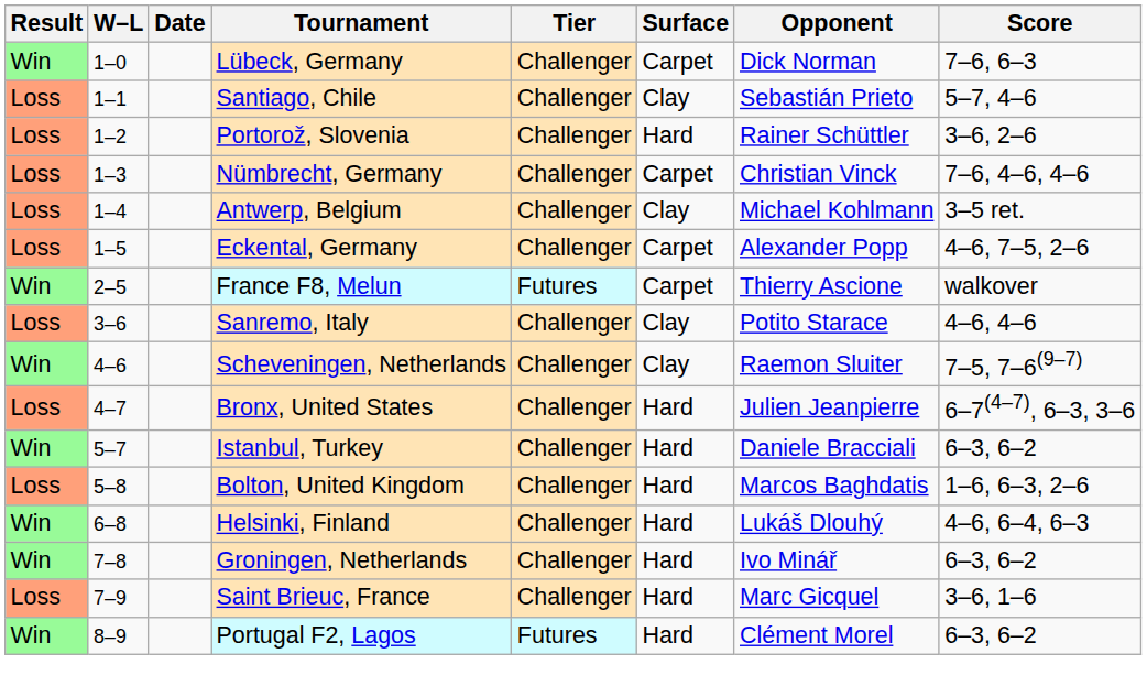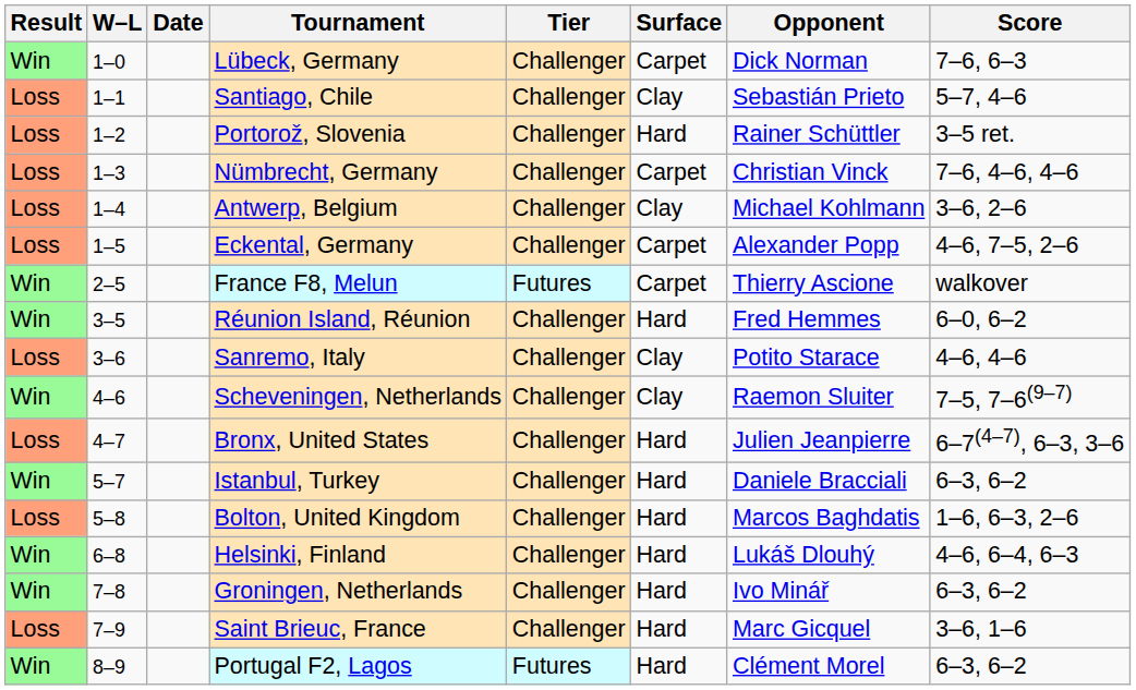Portorož, Slovenia | Score: 3–6, 2–6 -> 3–5 ret.
Antwerp, Belgium | Score: 3–5 ret. -> 3–6, 2–6
+ row: Win | 3–5 | Réunion Island, Réunion | Challenger | Hard | Fred Hemmes | 6–0, 6–2
